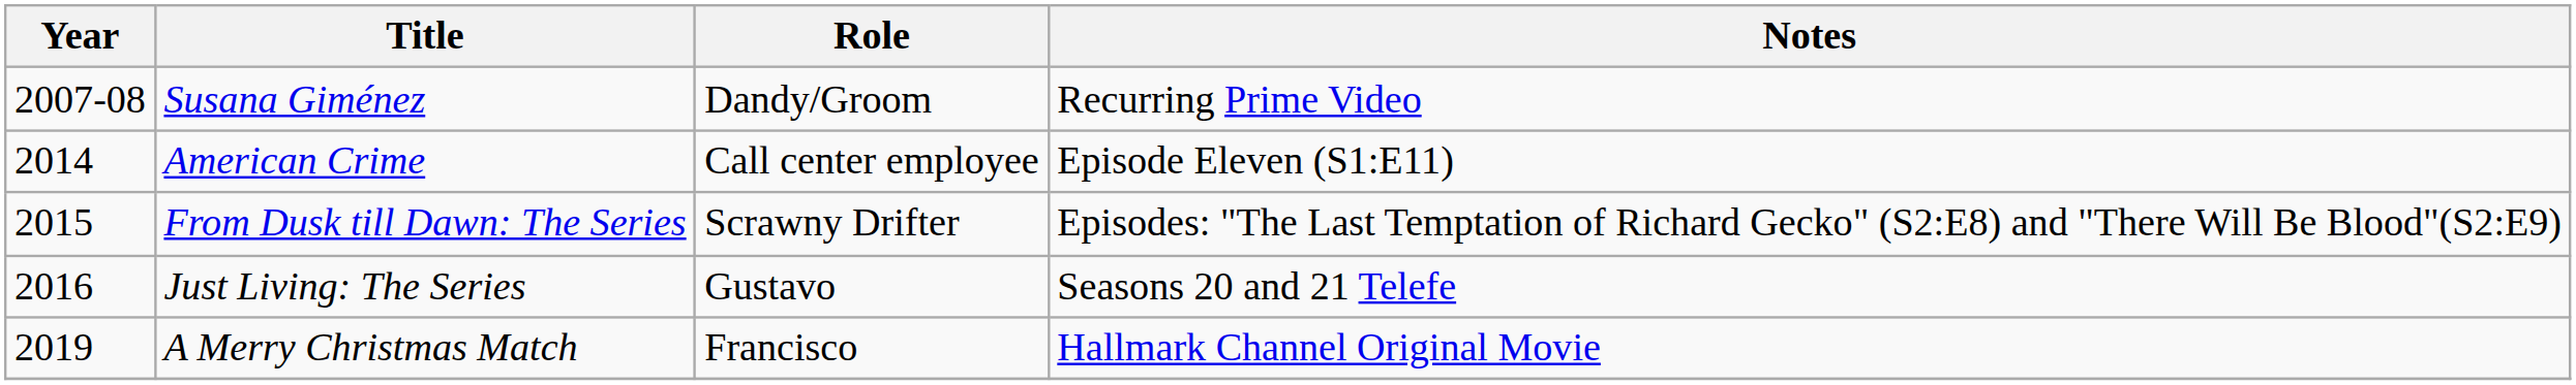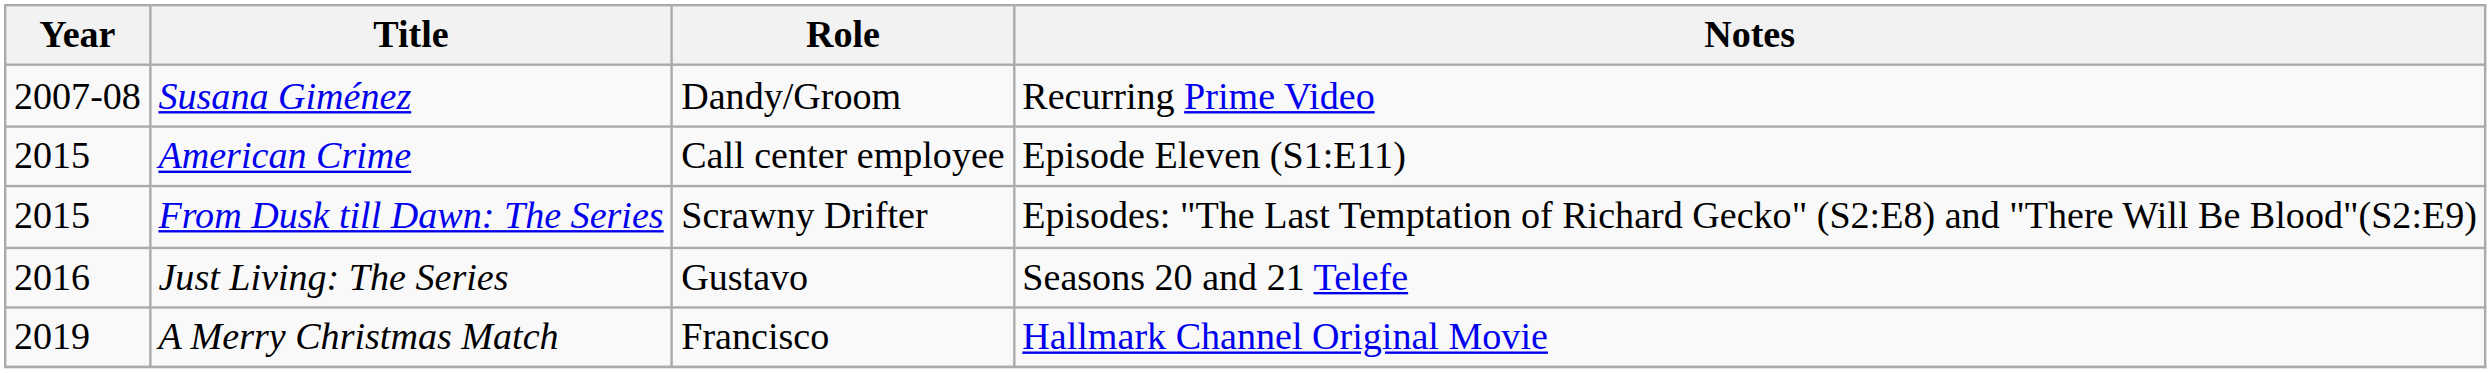American Crime | Year: 2014 -> 2015
